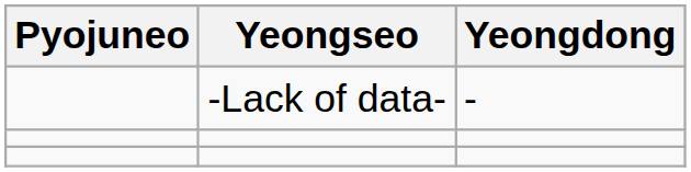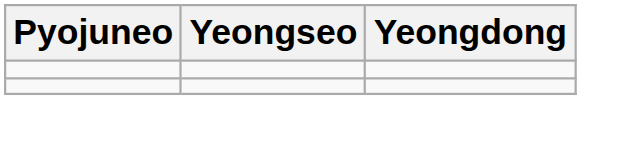- row: -Lack of data- | -
